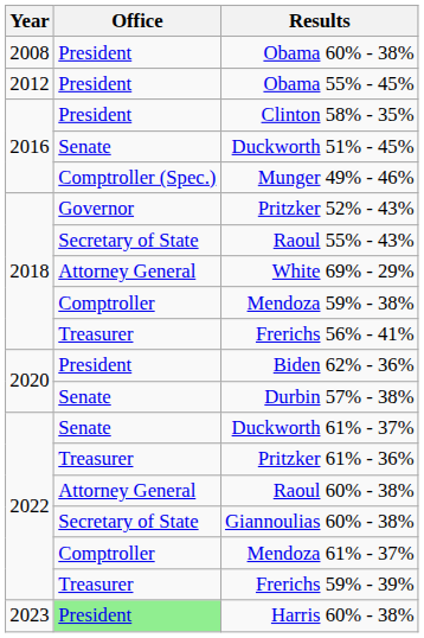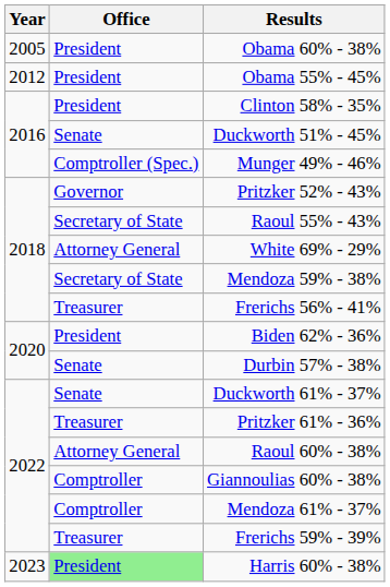Obama 60% - 38% | Year: 2008 -> 2005
Mendoza 59% - 38% | Office: Comptroller -> Secretary of State
Giannoulias 60% - 38% | Office: Secretary of State -> Comptroller
